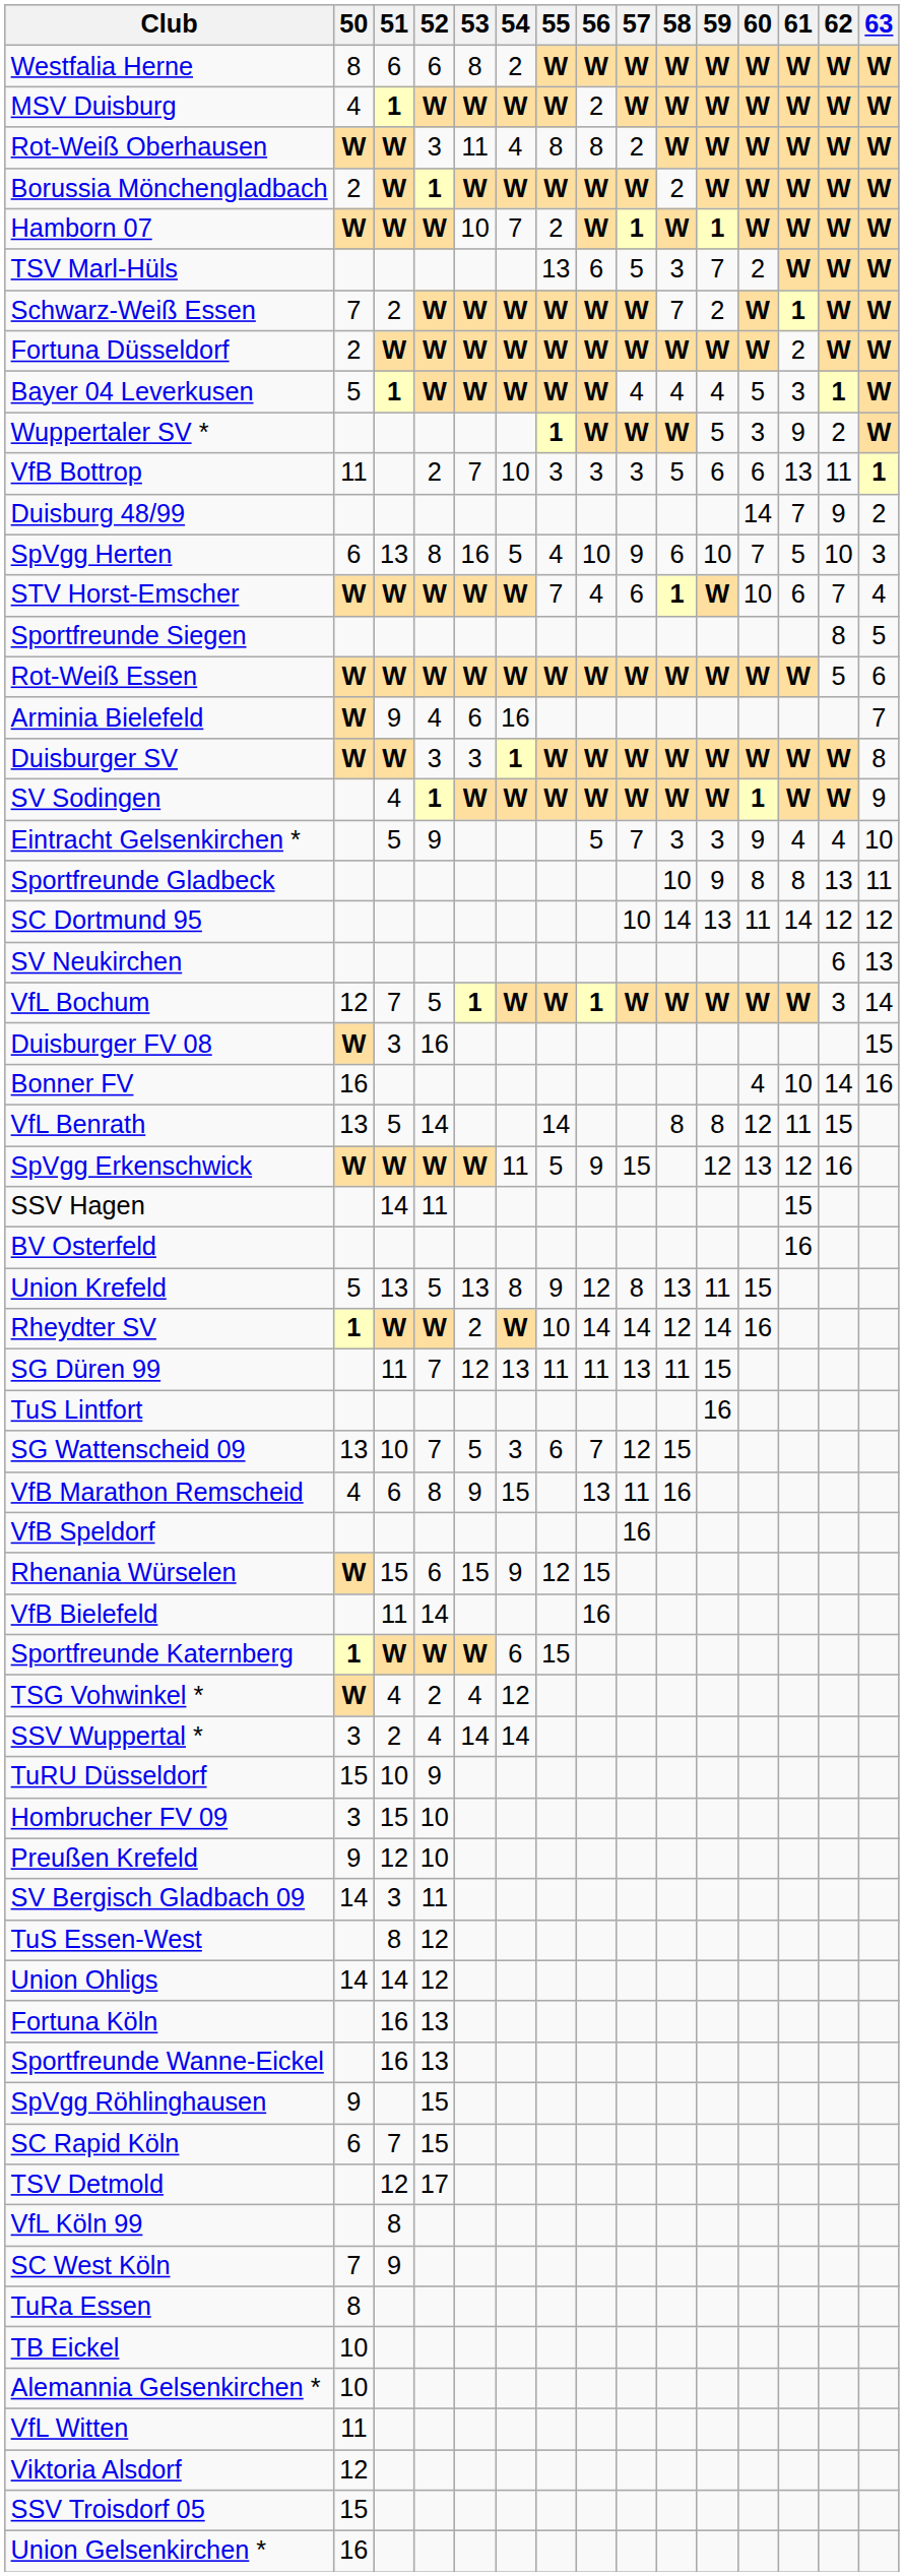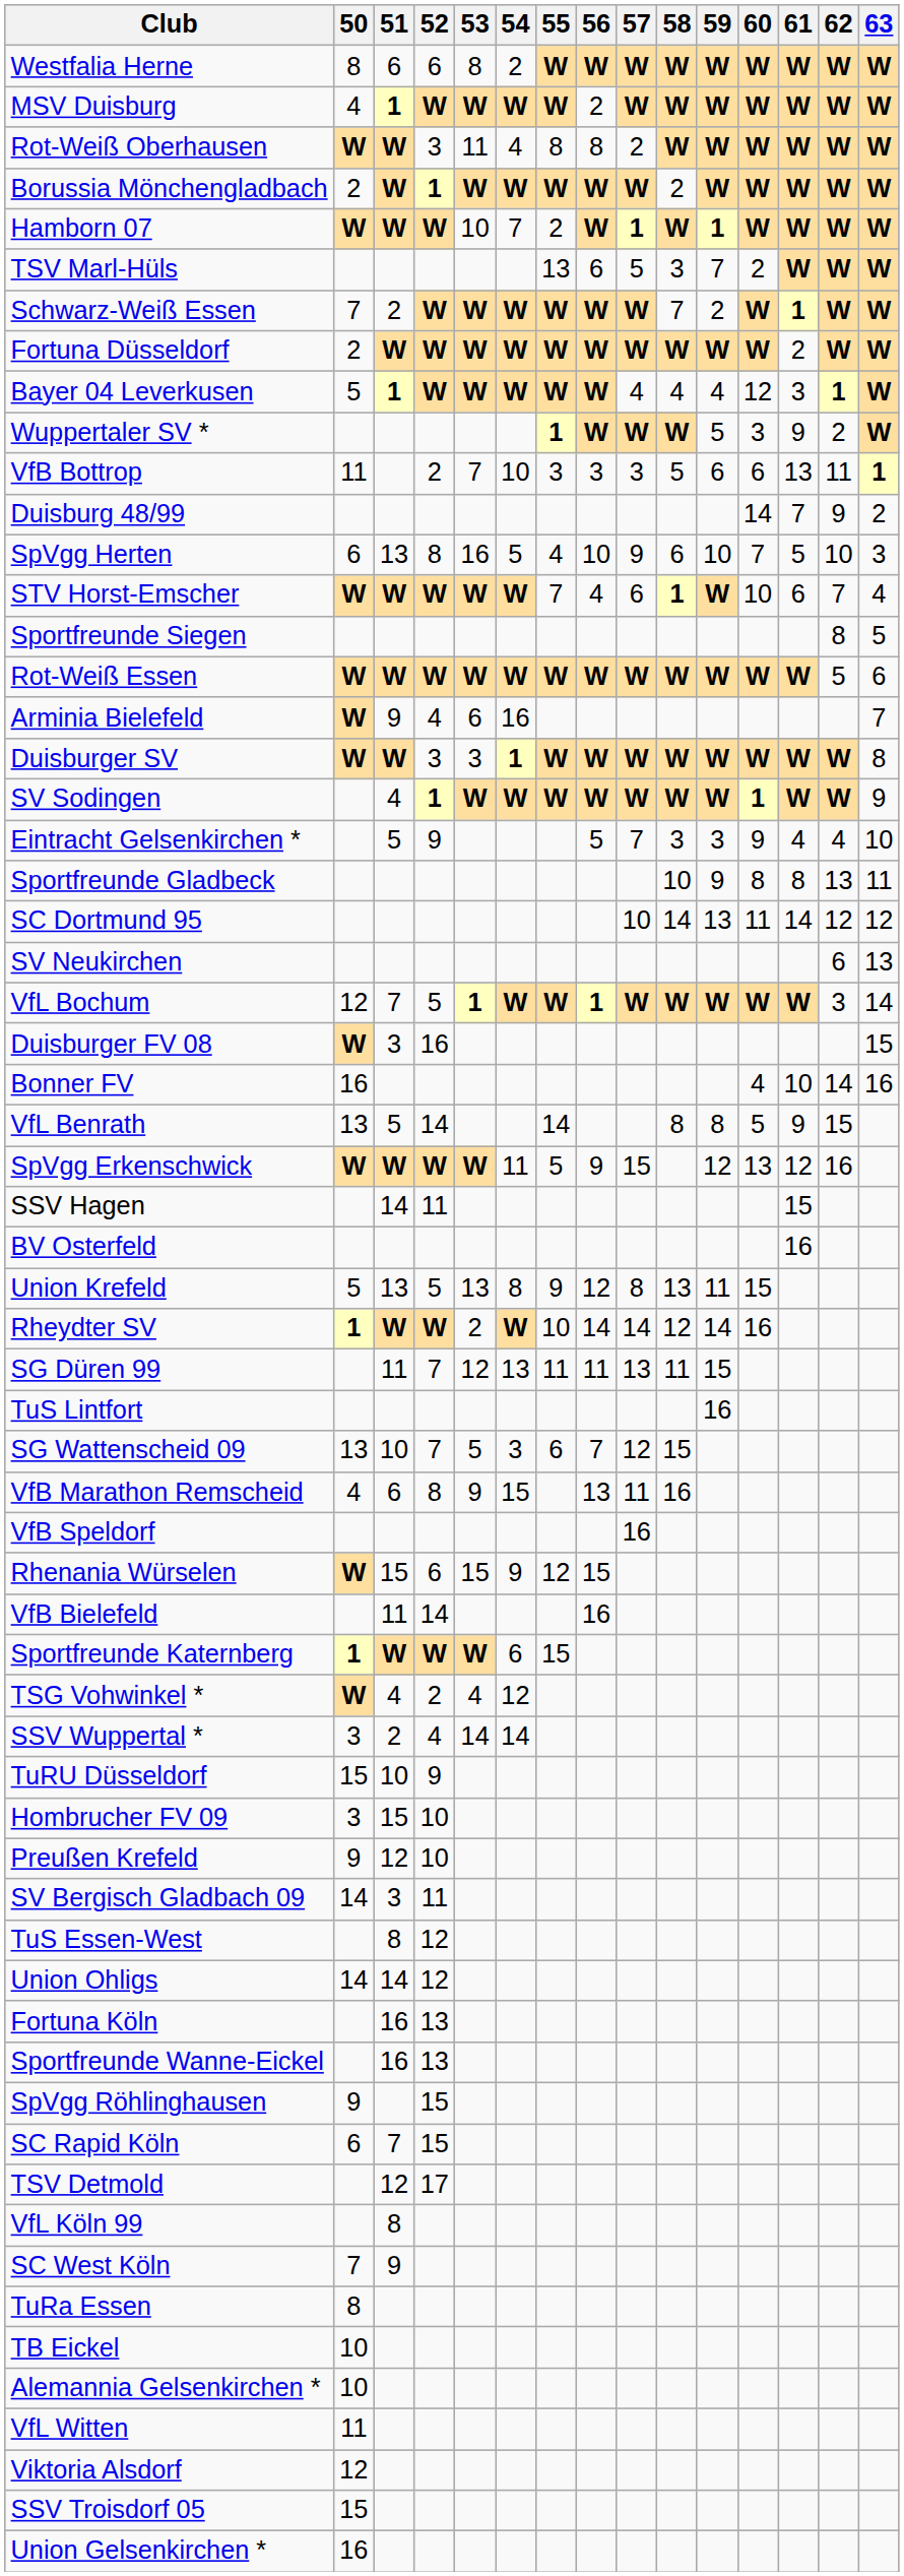Bayer 04 Leverkusen | 60: 5 -> 12
VfL Benrath | 60: 12 -> 5
VfL Benrath | 61: 11 -> 9
